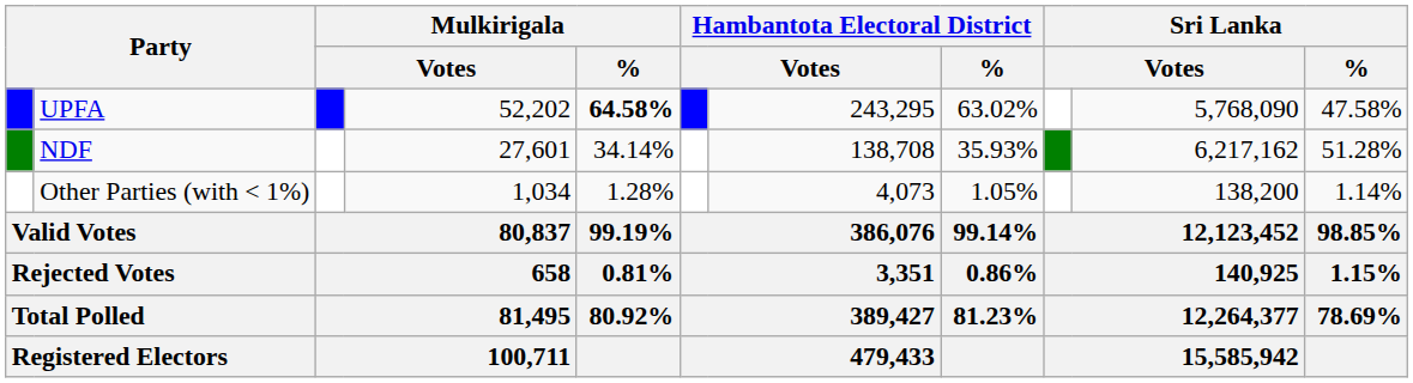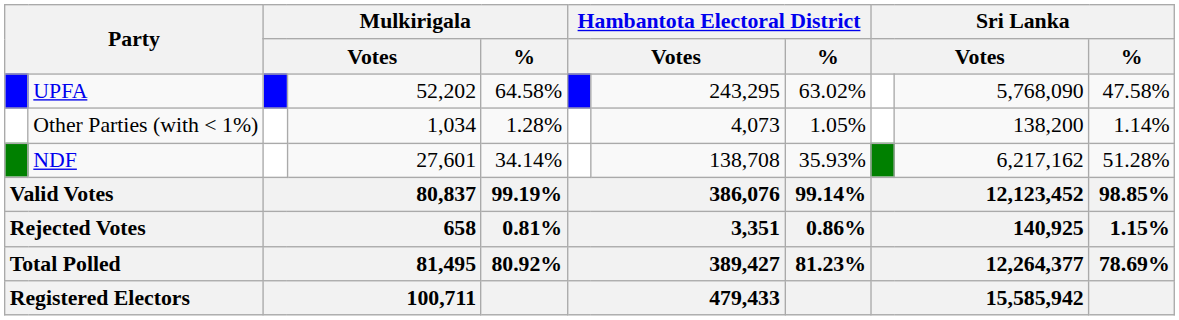UPFA | Mulkirigala / %: bold -> normal
rows swapped: NDF <-> Other Parties (with < 1%)
